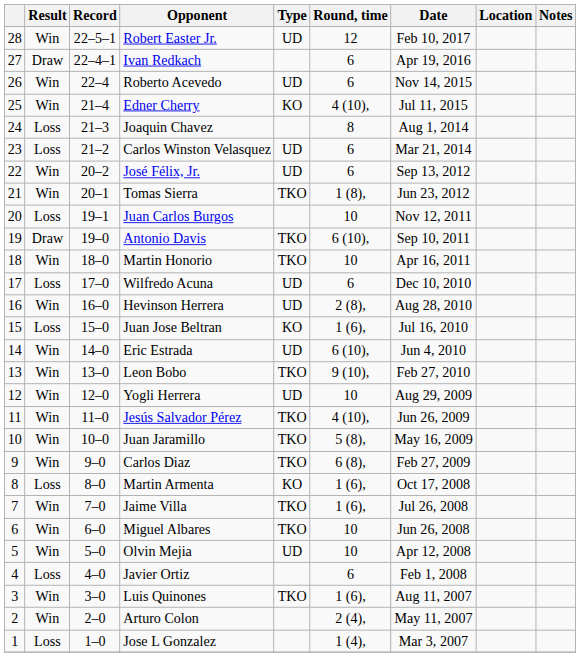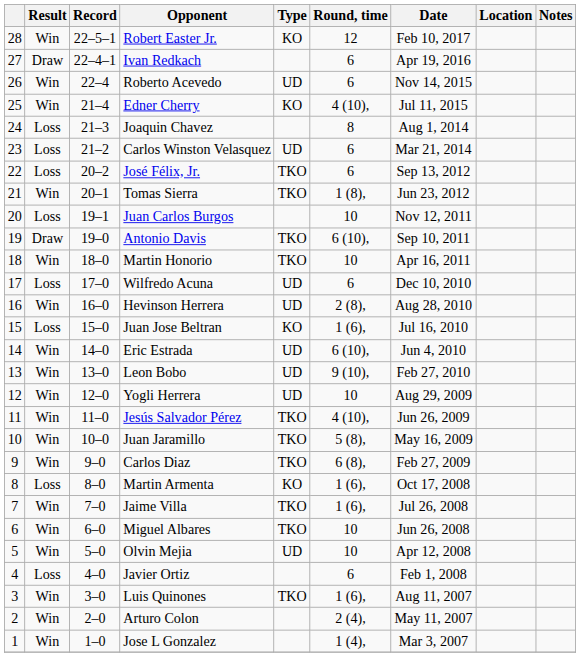Robert Easter Jr. | Type: UD -> KO
José Félix, Jr. | Result: Win -> Loss
José Félix, Jr. | Type: UD -> TKO
Leon Bobo | Type: TKO -> UD
Jose L Gonzalez | Result: Loss -> Win
